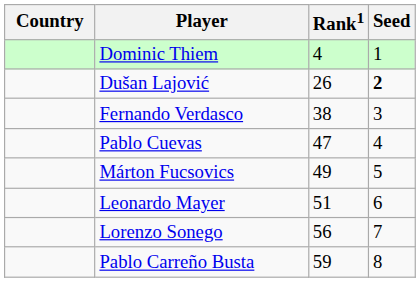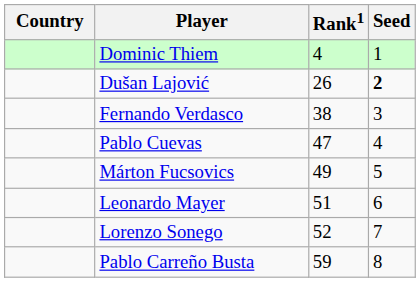Lorenzo Sonego | Rank1: 56 -> 52
